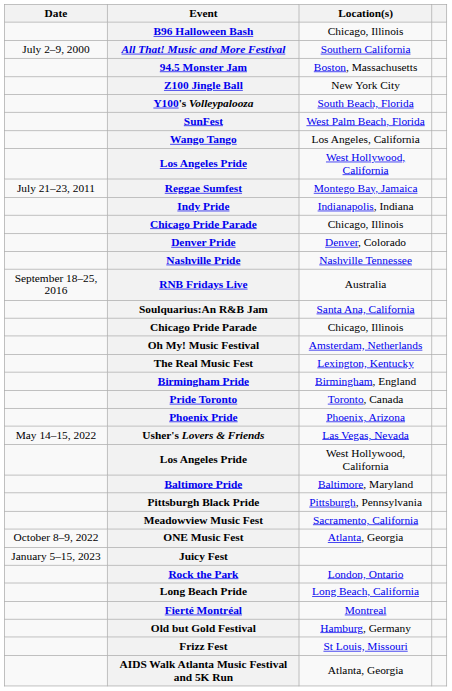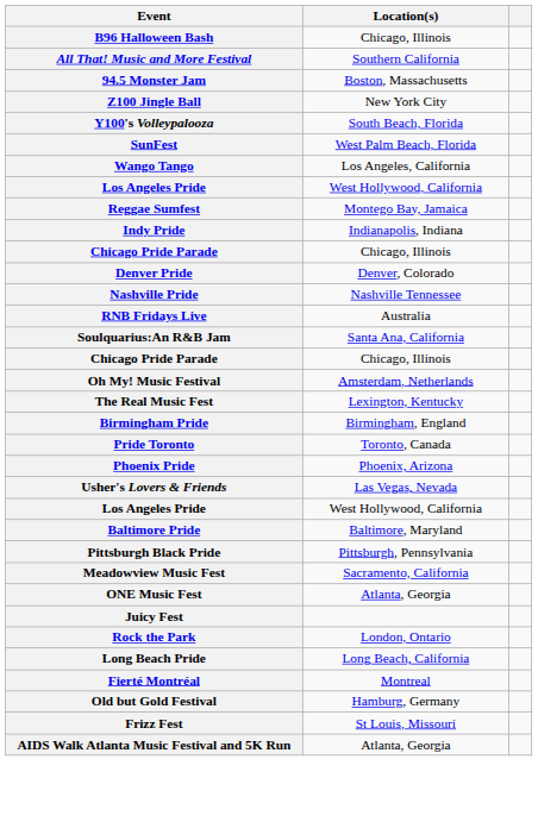- column: Date | July 2–9, 2000 | July 21–23, 2011 | September 18–25, 2016 | May 14–15, 2022 | October 8–9, 2022 | January 5–15, 2023
